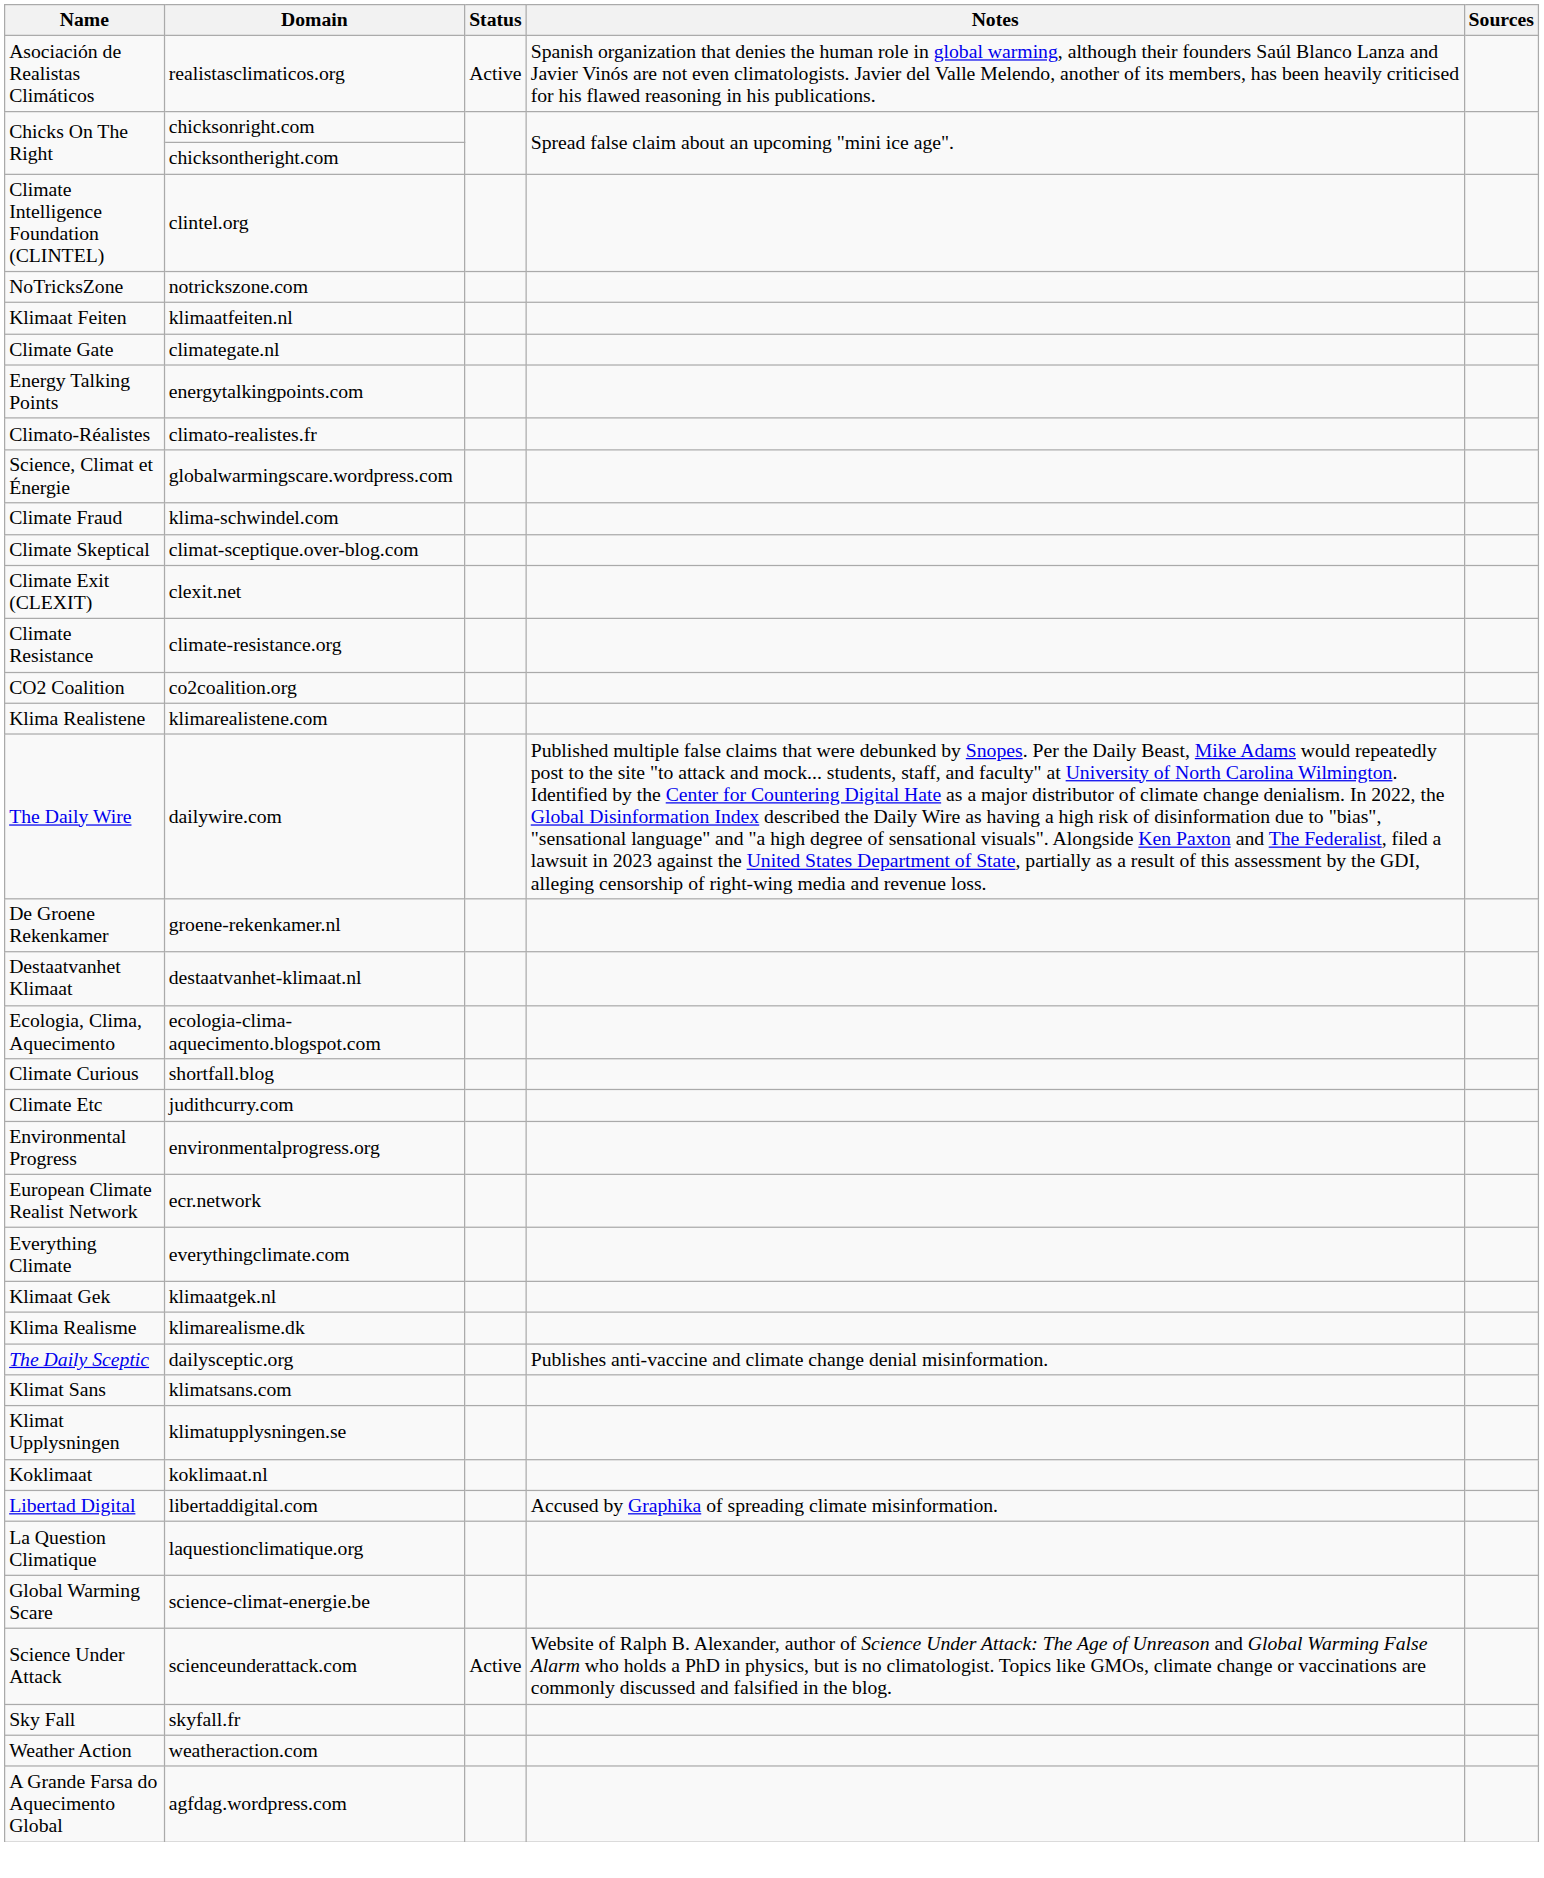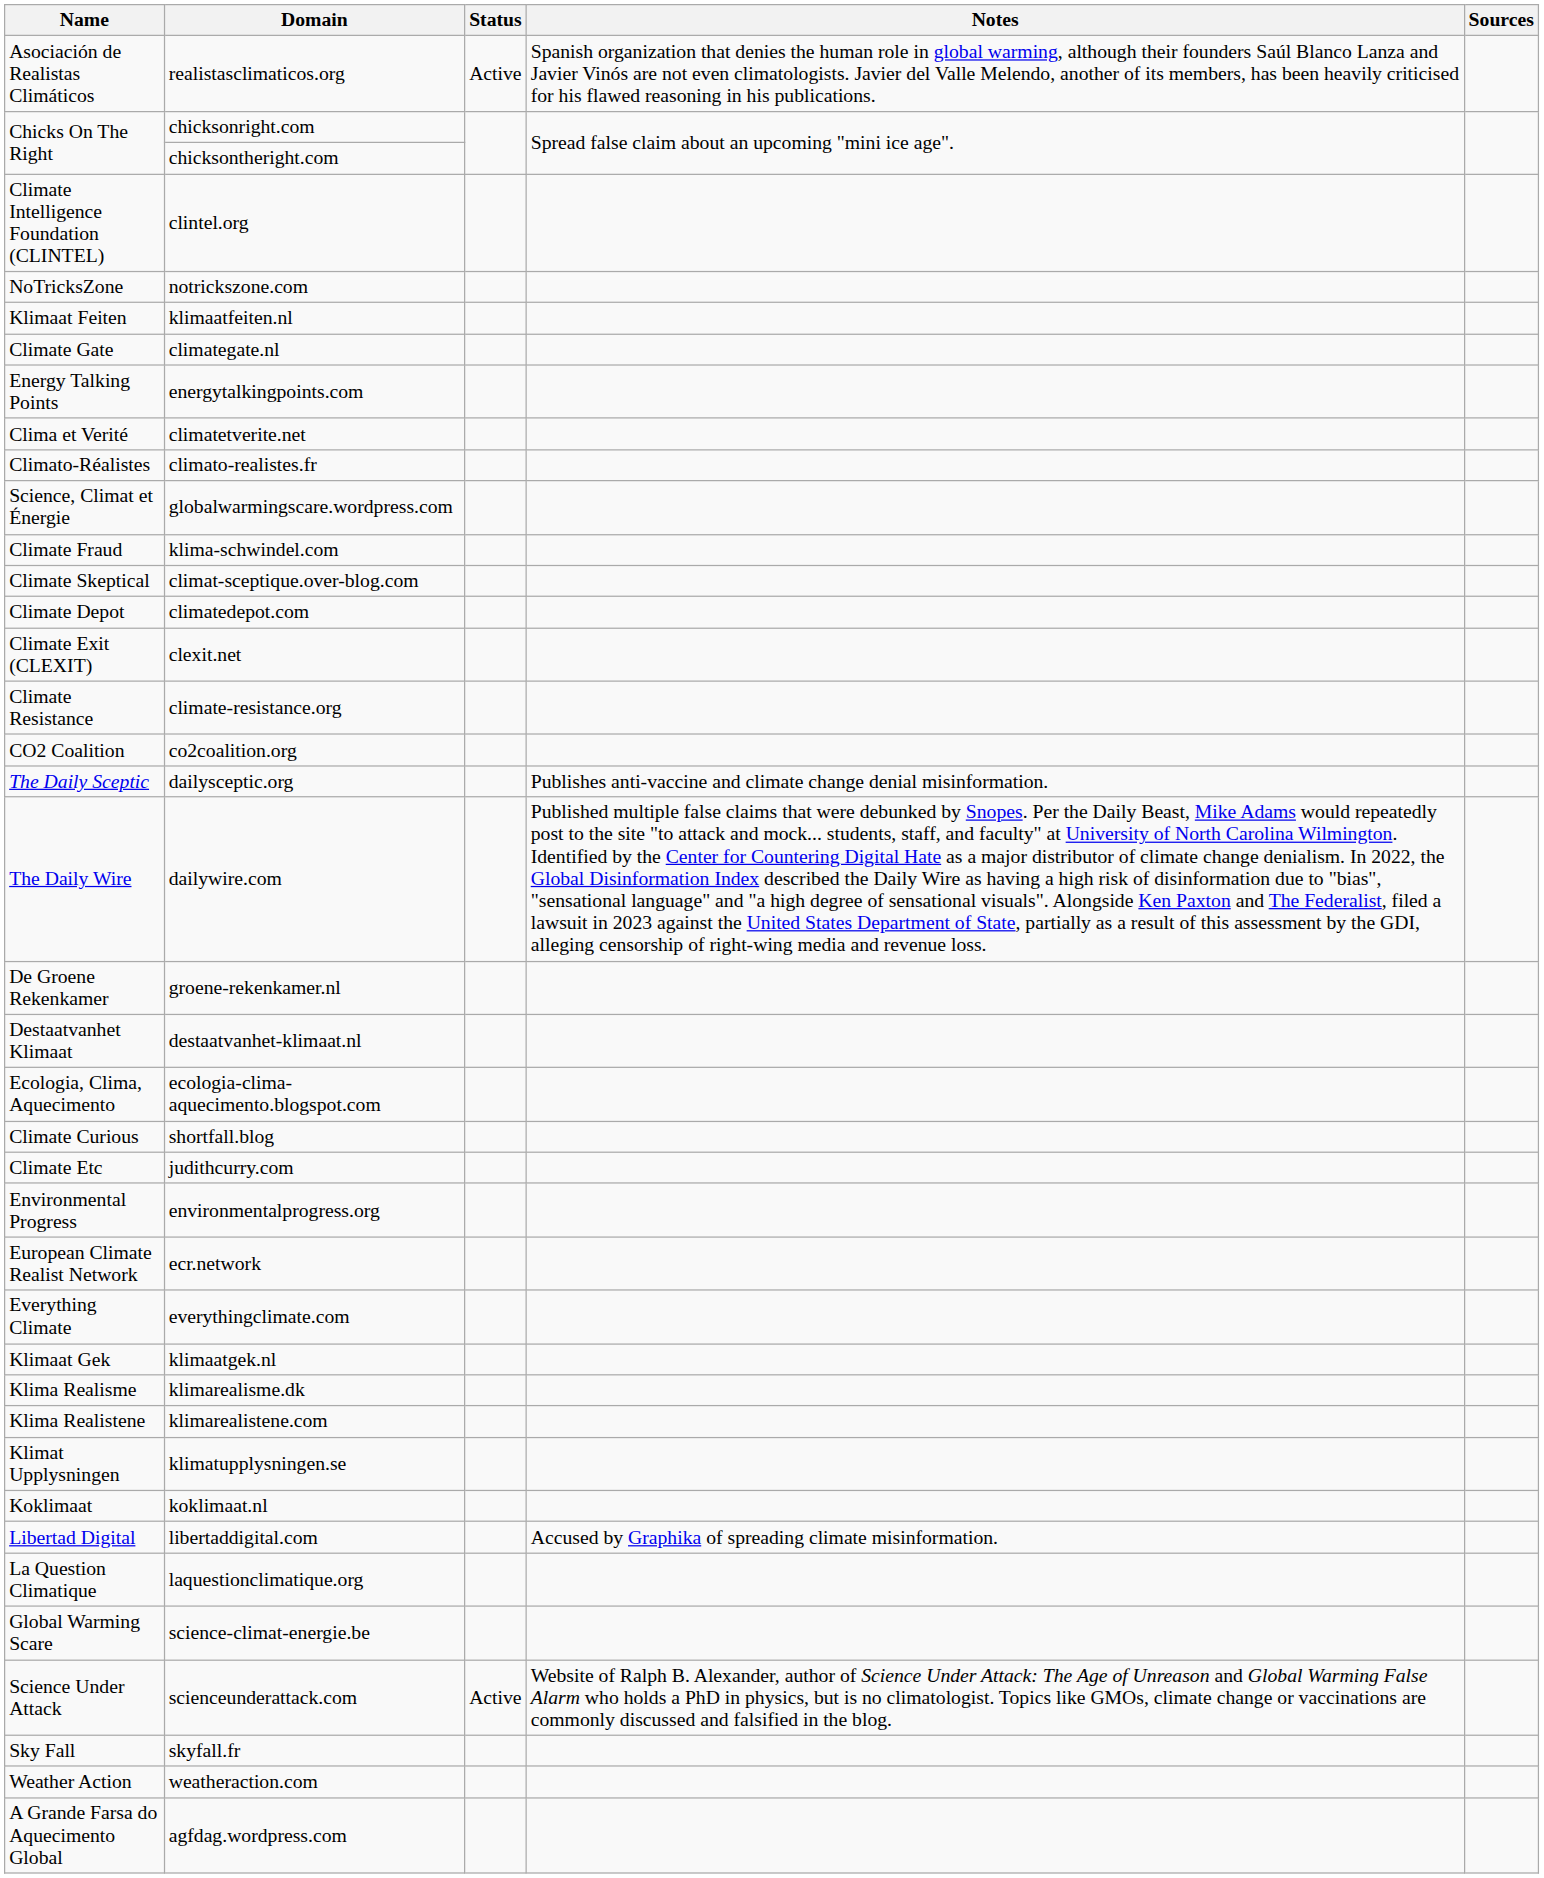+ row: Clima et Verité | climatetverite.net
+ row: Climate Depot | climatedepot.com
rows swapped: dailysceptic.org <-> klimarealistene.com
- row: Klimat Sans | klimatsans.com
